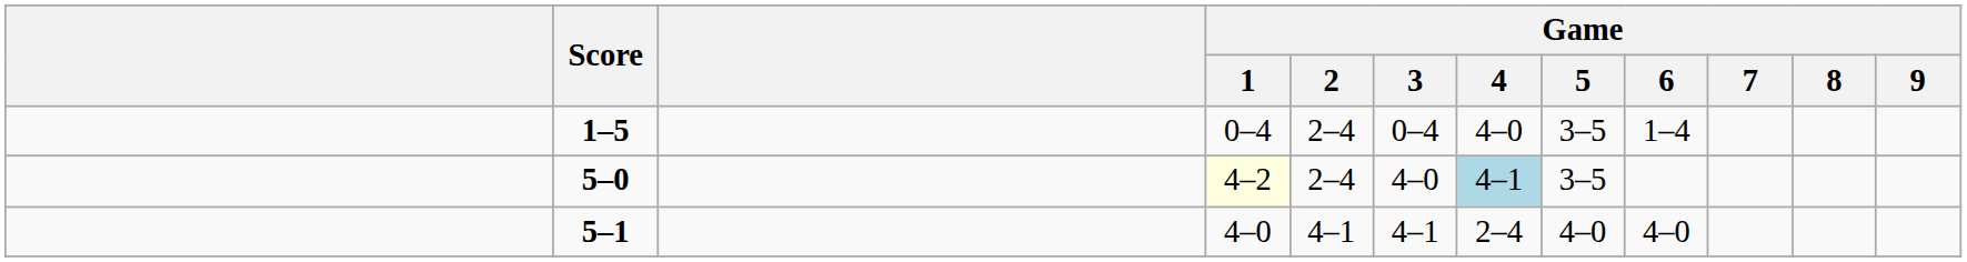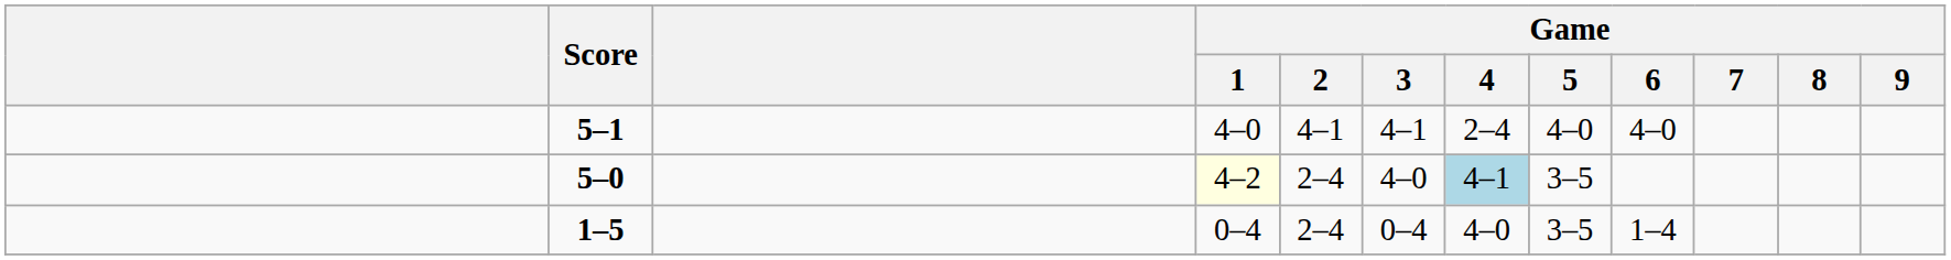rows swapped: 5–1 <-> 1–5
